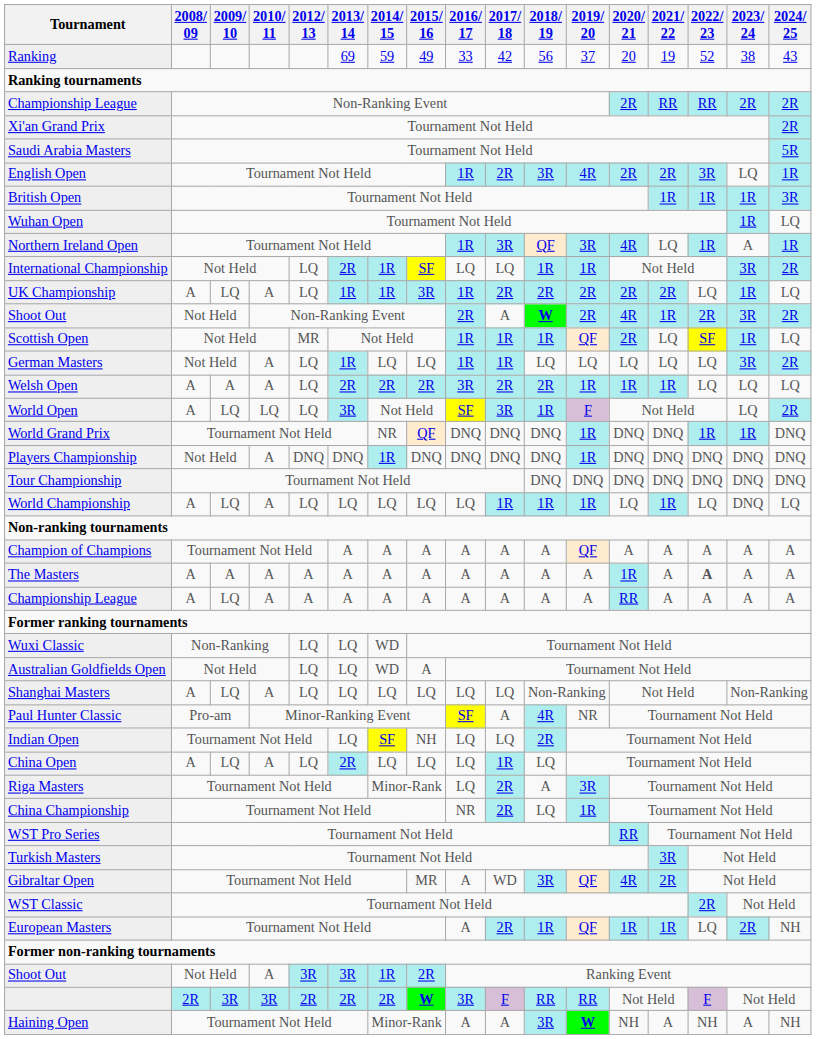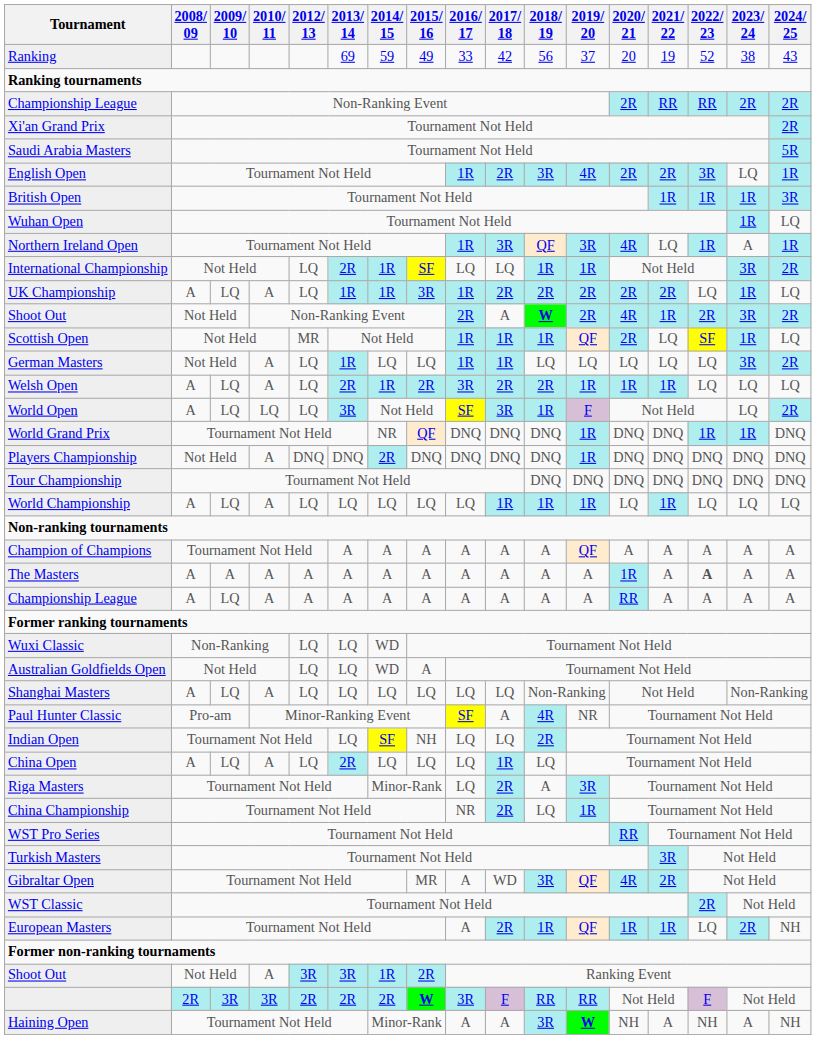Welsh Open | 2009/ 10: A -> LQ
Welsh Open | 2014/ 15: 2R -> 1R
Players Championship | 2014/ 15: 1R -> 2R
World Championship | 2023/ 24: DNQ -> LQ
